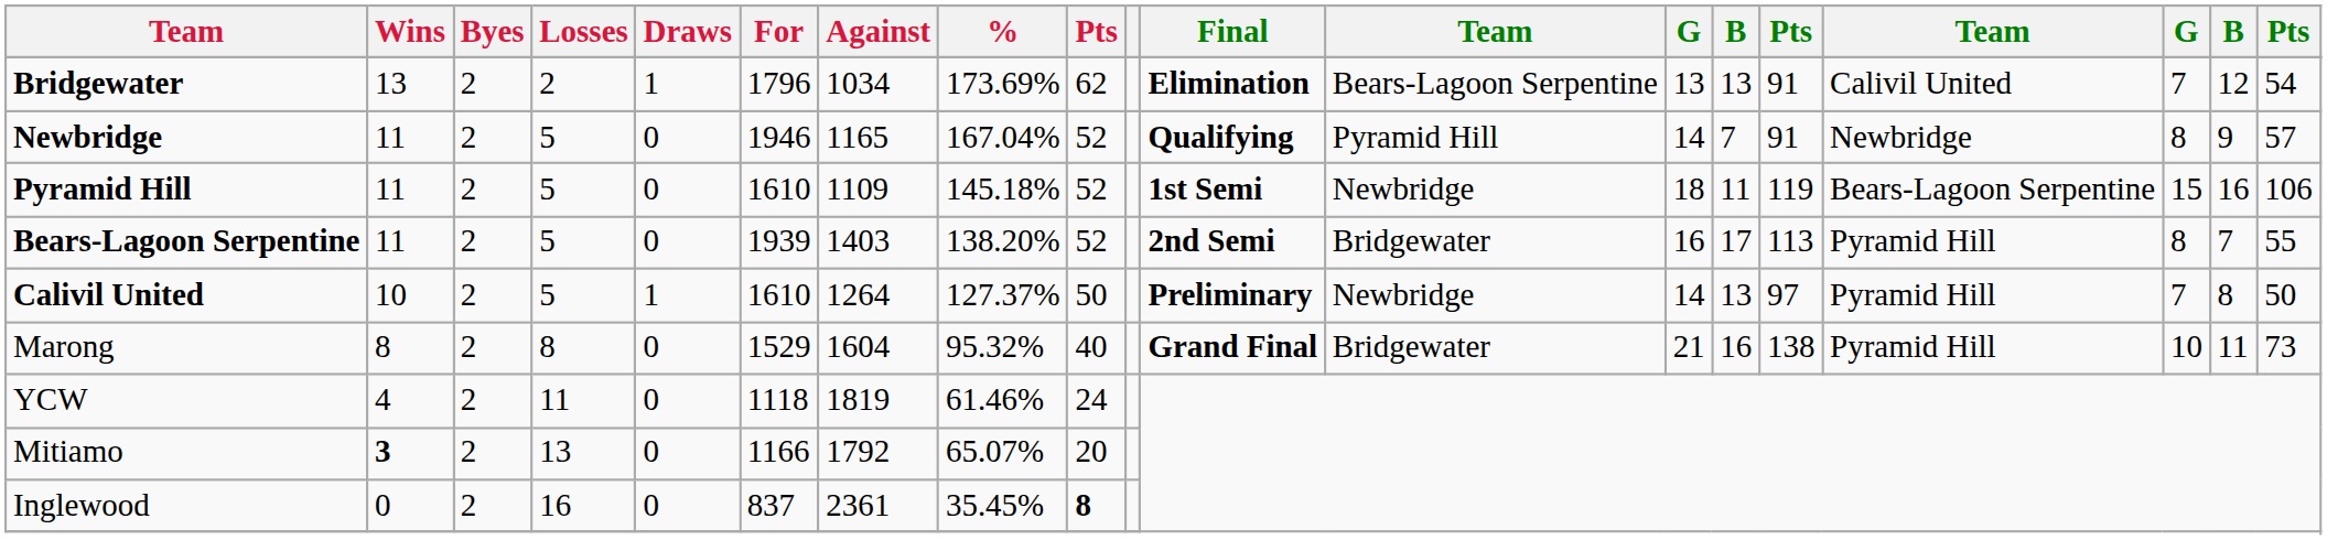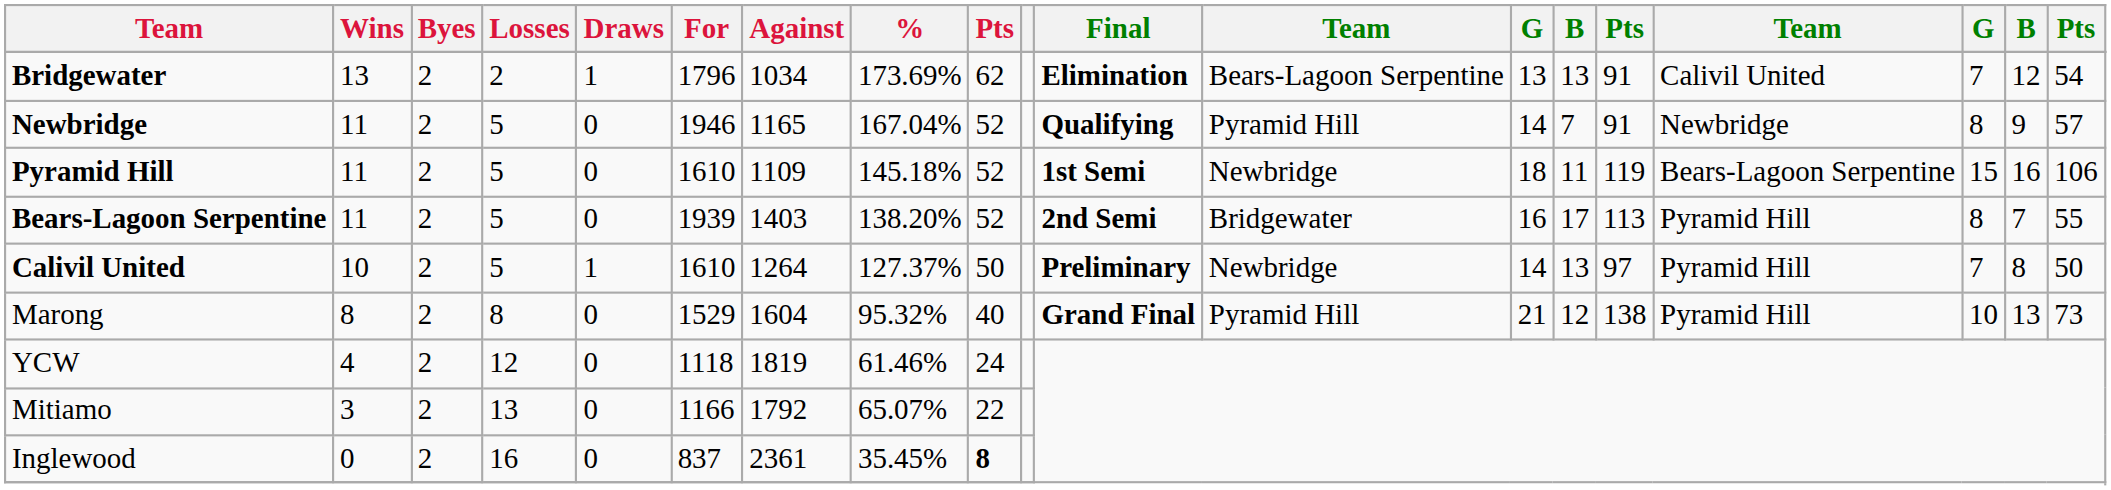Marong | column 12: Bridgewater -> Pyramid Hill
Marong | column 14: 16 -> 12
Marong | column 18: 11 -> 13
YCW | Losses: 11 -> 12
Mitiamo | Wins: bold -> normal
Mitiamo | column 9: 20 -> 22
